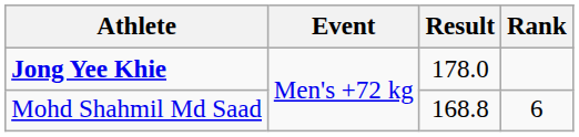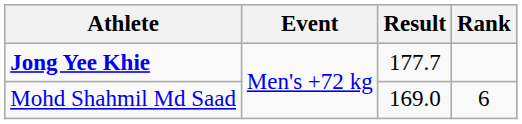Jong Yee Khie | Result: 178.0 -> 177.7
Mohd Shahmil Md Saad | Result: 168.8 -> 169.0
